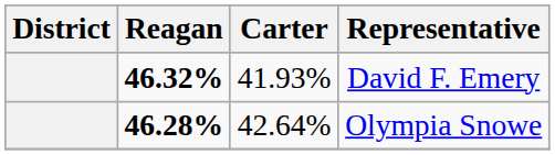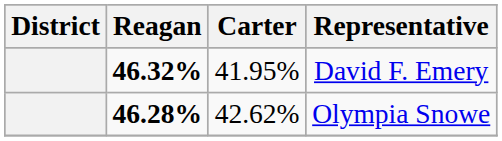David F. Emery | Carter: 41.93% -> 41.95%
Olympia Snowe | Carter: 42.64% -> 42.62%
